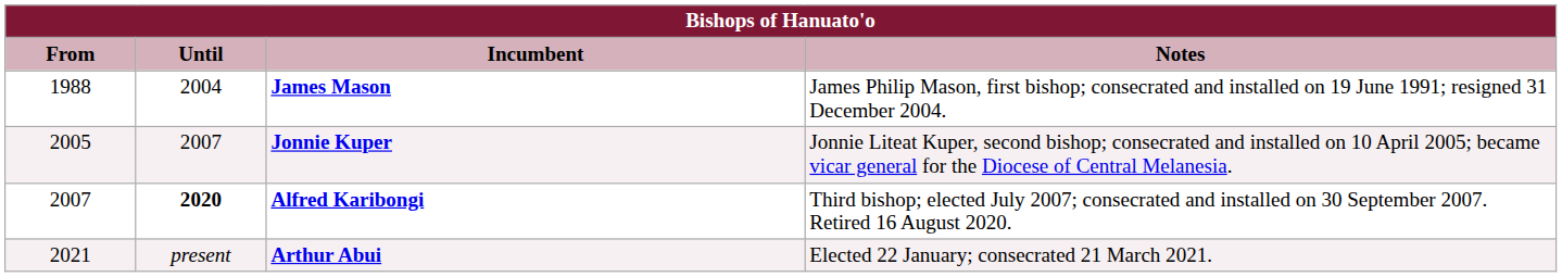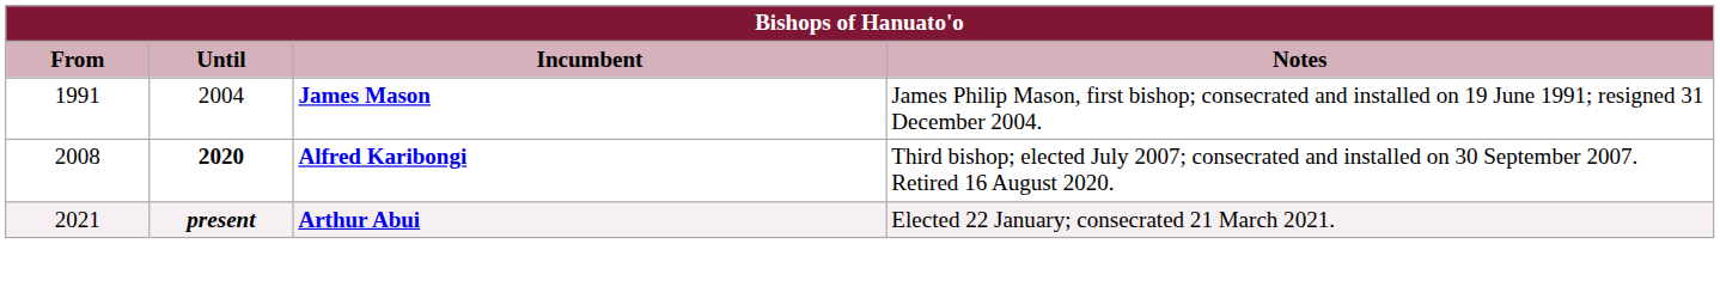James Mason | From: 1988 -> 1991
- row: 2005 | 2007 | Jonnie Kuper | Jonnie Liteat Kuper, second bishop; consecrated and installed on 10 April 2005; became vicar general for the Diocese of Central Melanesia.
Alfred Karibongi | From: 2007 -> 2008
Arthur Abui | Until: normal -> bold
